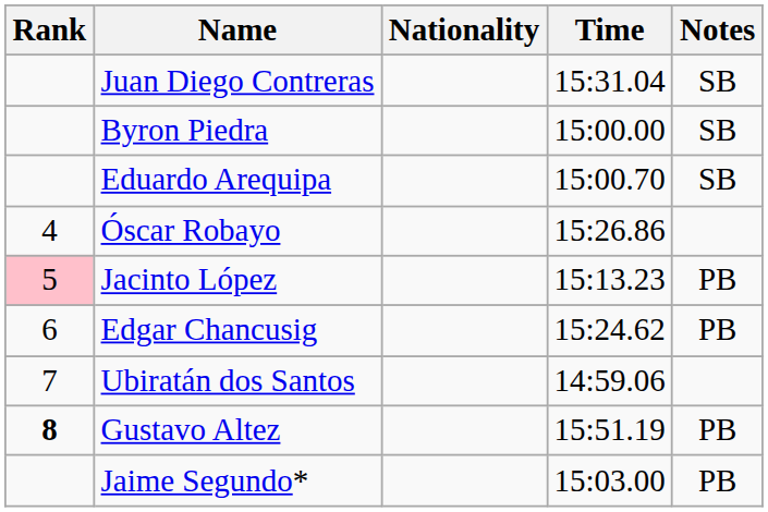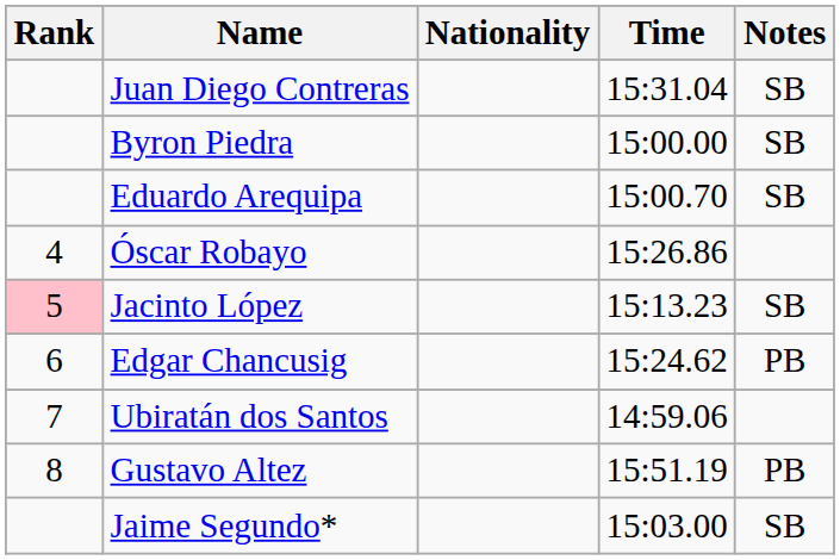Jacinto López | Notes: PB -> SB
Gustavo Altez | Rank: bold -> normal
Jaime Segundo* | Notes: PB -> SB
